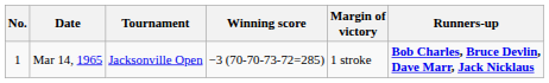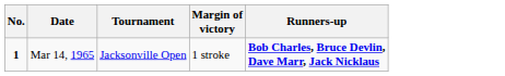- column: Winning score | −3 (70-70-73-72=285)
Mar 14, 1965 | No.: normal -> bold
